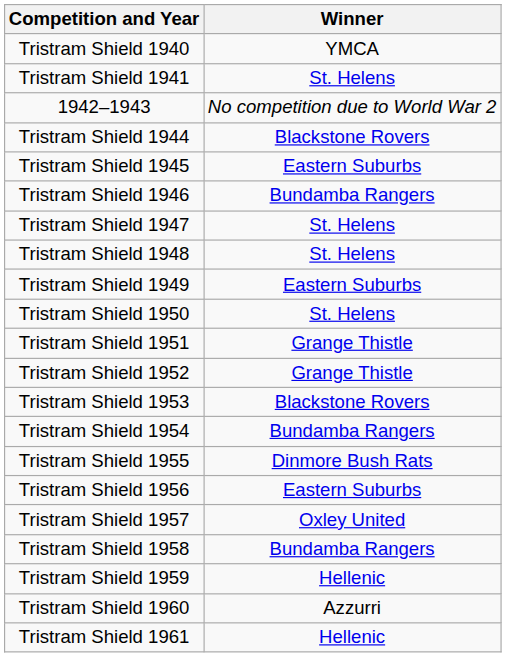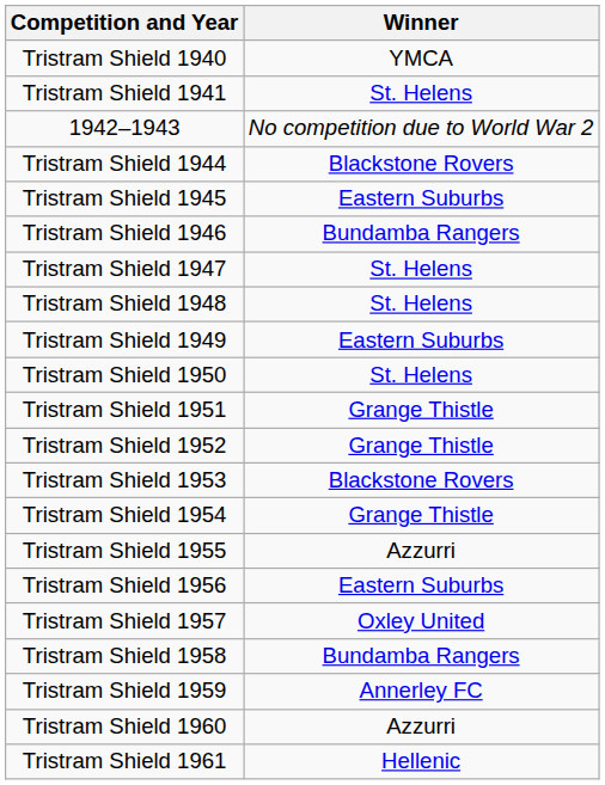Tristram Shield 1954 | Winner: Bundamba Rangers -> Grange Thistle
Tristram Shield 1955 | Winner: Dinmore Bush Rats -> Azzurri
Tristram Shield 1959 | Winner: Hellenic -> Annerley FC
